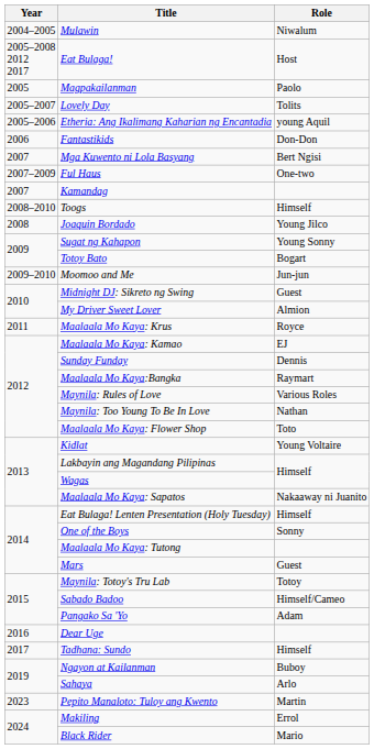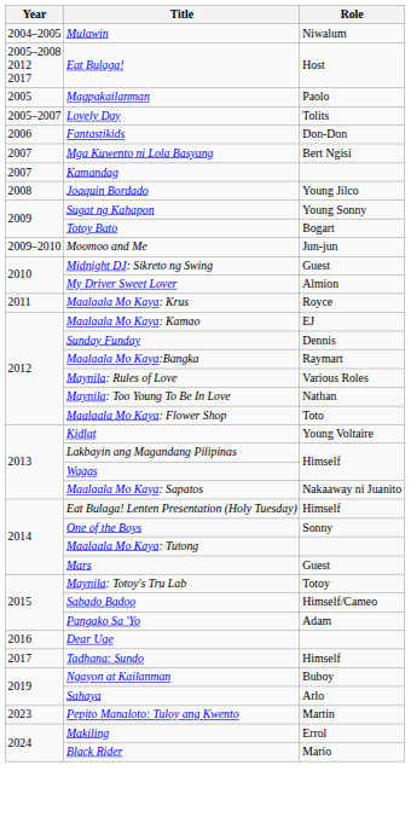- row: 2005–2006 | Etheria: Ang Ikalimang Kaharian ng Encantadia | young Aquil
- row: 2007–2009 | Ful Haus | One-two
- row: 2008–2010 | Toogs | Himself
